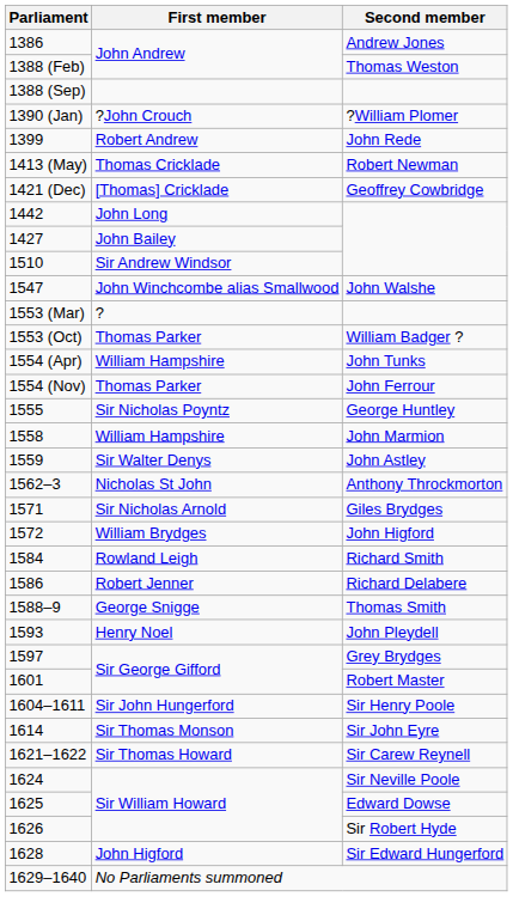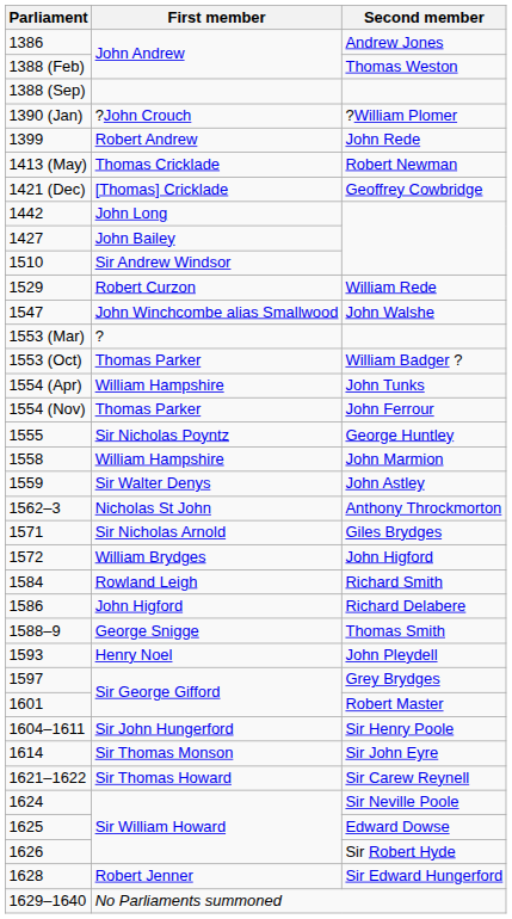+ row: 1529 | Robert Curzon | William Rede
1586 | First member: Robert Jenner -> John Higford
1628 | First member: John Higford -> Robert Jenner
